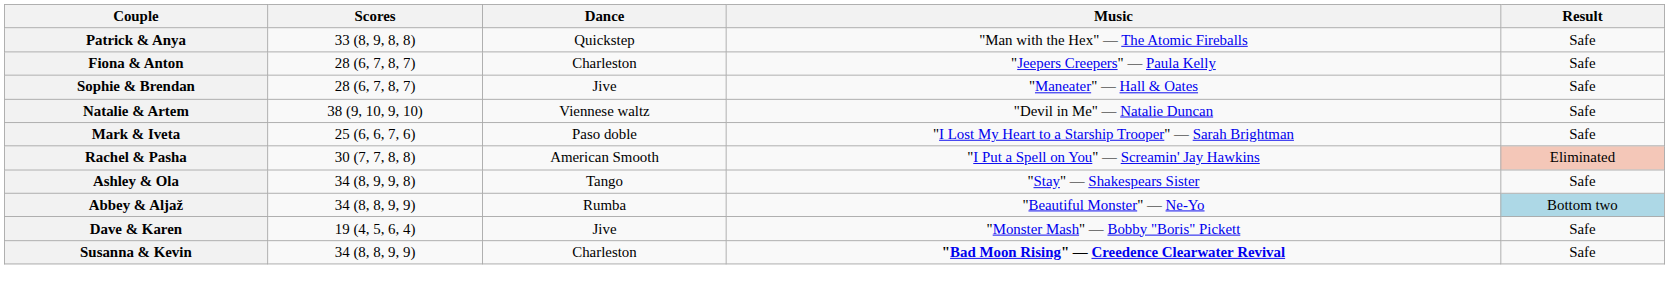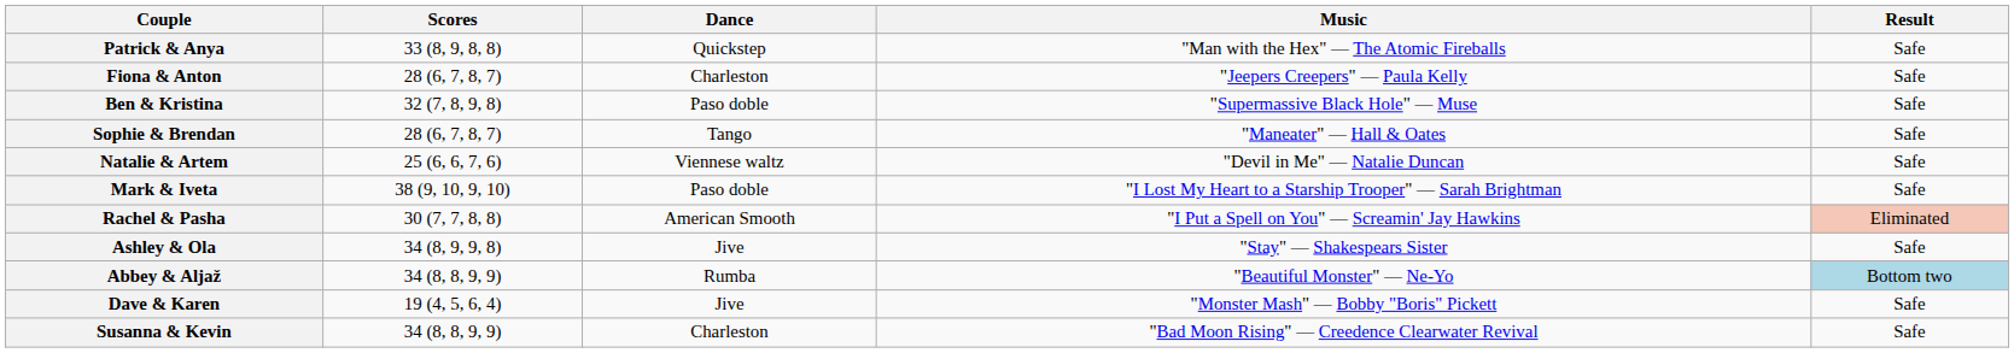+ row: Ben & Kristina | 32 (7, 8, 9, 8) | Paso doble | "Supermassive Black Hole" — Muse | Safe
Sophie & Brendan | Dance: Jive -> Tango
Natalie & Artem | Scores: 38 (9, 10, 9, 10) -> 25 (6, 6, 7, 6)
Mark & Iveta | Scores: 25 (6, 6, 7, 6) -> 38 (9, 10, 9, 10)
Ashley & Ola | Dance: Tango -> Jive
Susanna & Kevin | Music: bold -> normal
